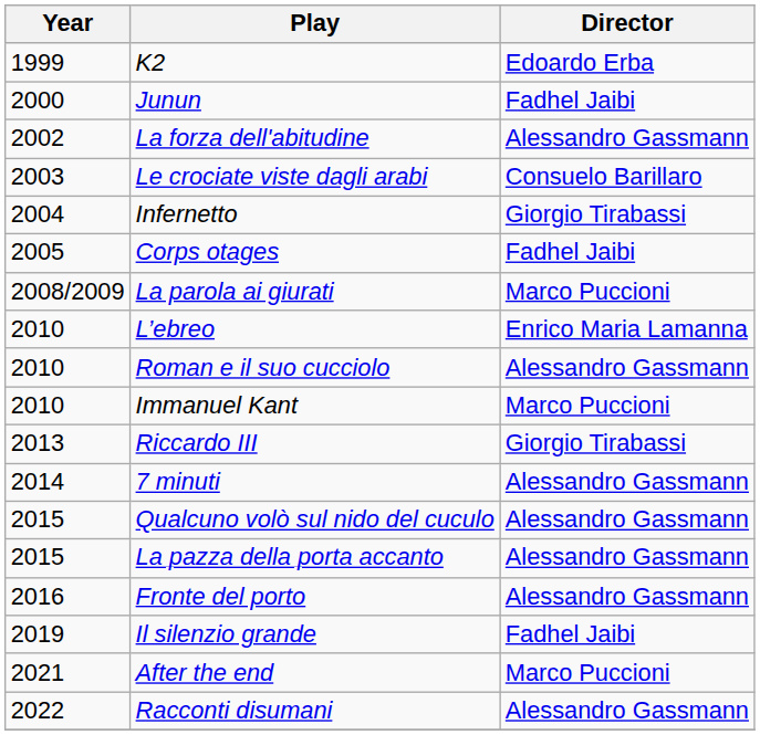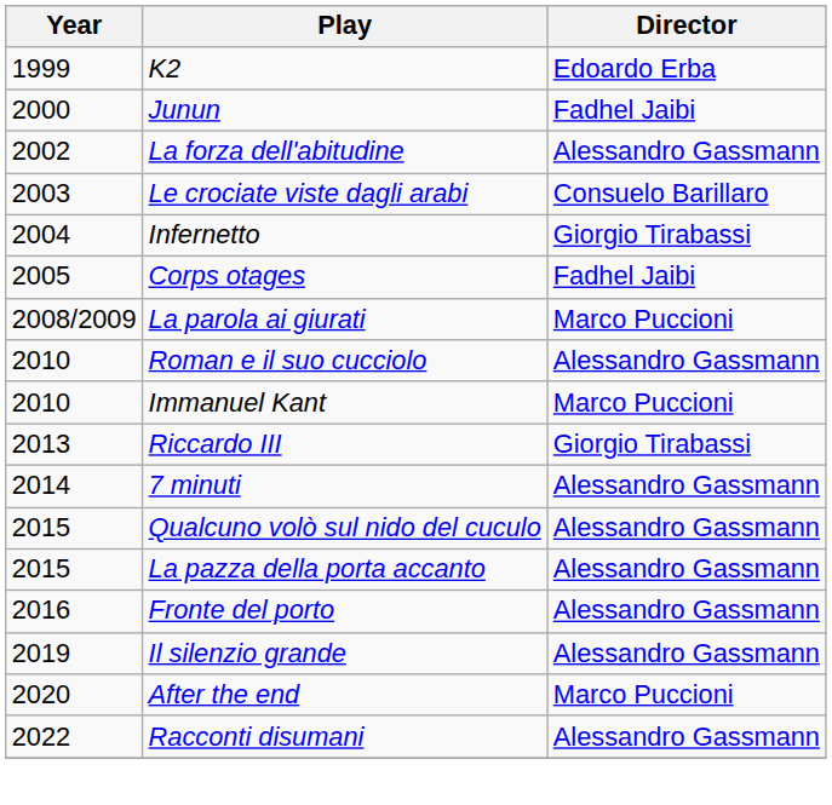- row: 2010 | L’ebreo | Enrico Maria Lamanna
Il silenzio grande | Director: Fadhel Jaibi -> Alessandro Gassmann
After the end | Year: 2021 -> 2020
